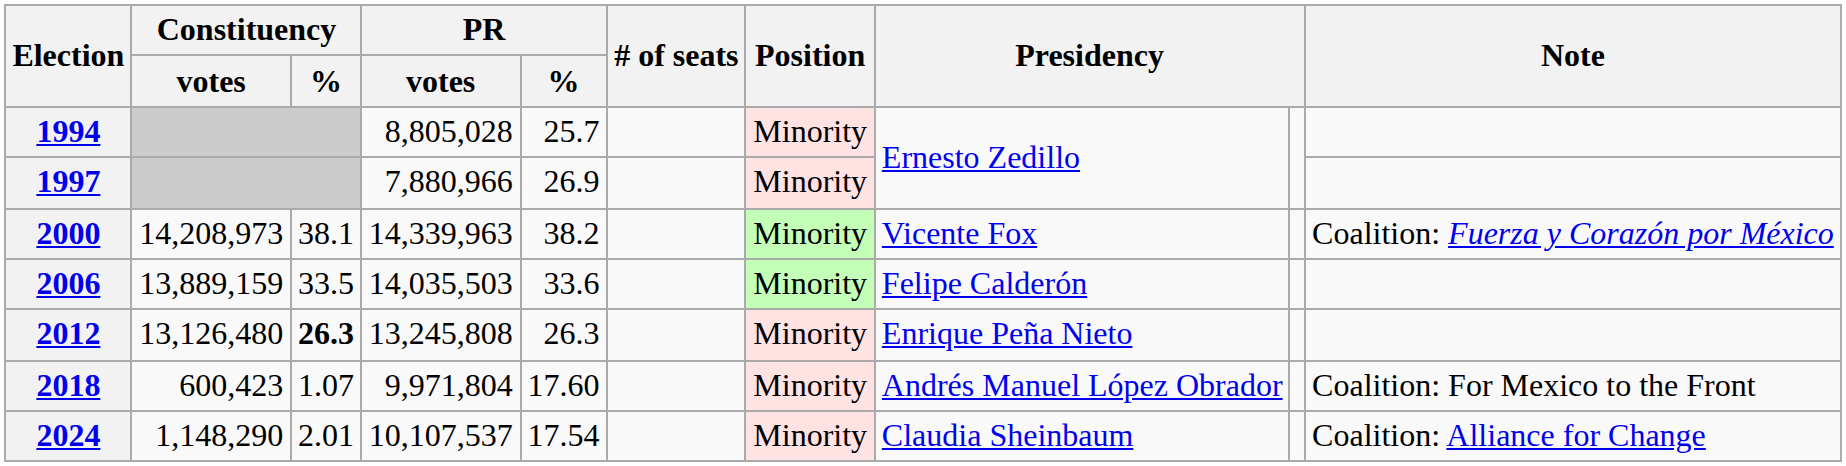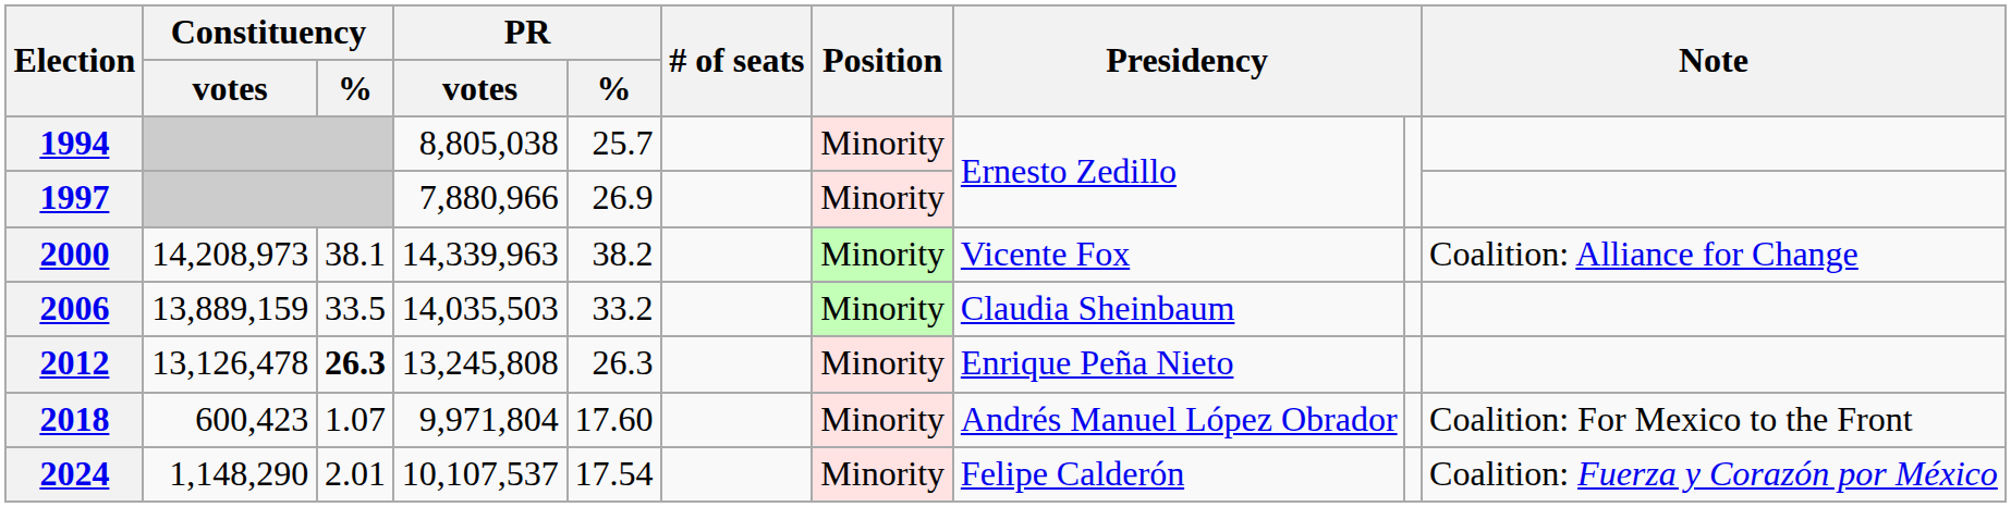1994 | PR / votes: 8,805,028 -> 8,805,038
2000 | Note: Coalition: Fuerza y Corazón por México -> Coalition: Alliance for Change
2006 | PR / %: 33.6 -> 33.2
2006 | column 8: Felipe Calderón -> Claudia Sheinbaum
2012 | Constituency / votes: 13,126,480 -> 13,126,478
2024 | column 8: Claudia Sheinbaum -> Felipe Calderón
2024 | Note: Coalition: Alliance for Change -> Coalition: Fuerza y Corazón por México
